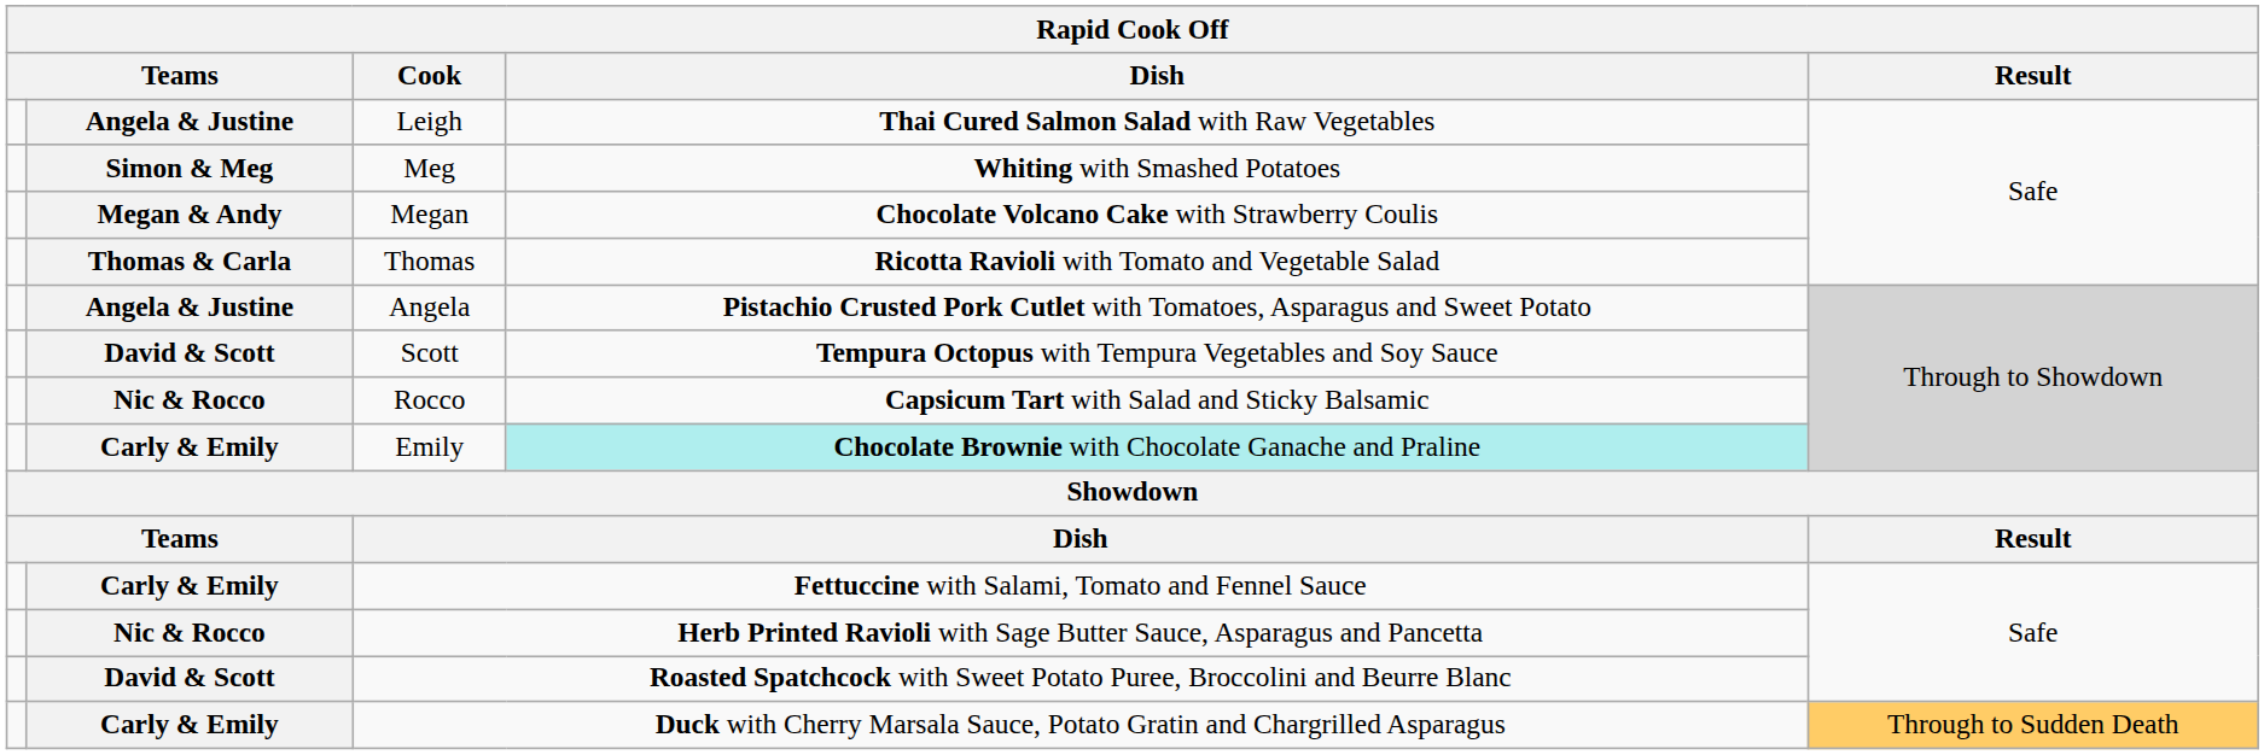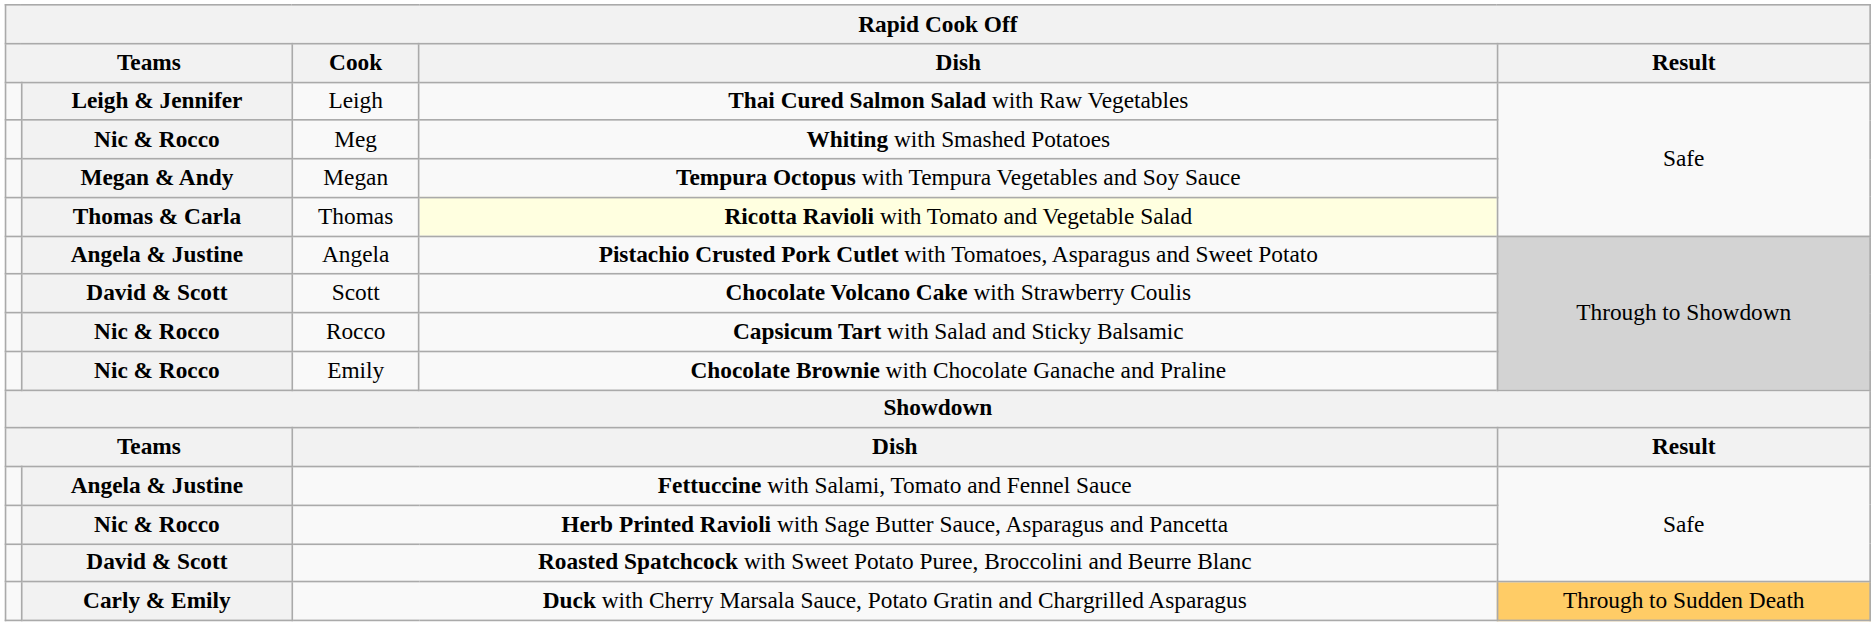Leigh | column 2: Angela & Justine -> Leigh & Jennifer
Meg | column 2: Simon & Meg -> Nic & Rocco
Megan | Dish: Chocolate Volcano Cake with Strawberry Coulis -> Tempura Octopus with Tempura Vegetables and Soy Sauce
Thomas | Dish: no background -> lightyellow background
Scott | Dish: Tempura Octopus with Tempura Vegetables and Soy Sauce -> Chocolate Volcano Cake with Strawberry Coulis
Emily | column 2: Carly & Emily -> Nic & Rocco
Emily | Dish: paleturquoise background -> no background
Fettuccine with Salami, Tomato and Fennel Sauce | column 2: Carly & Emily -> Angela & Justine
